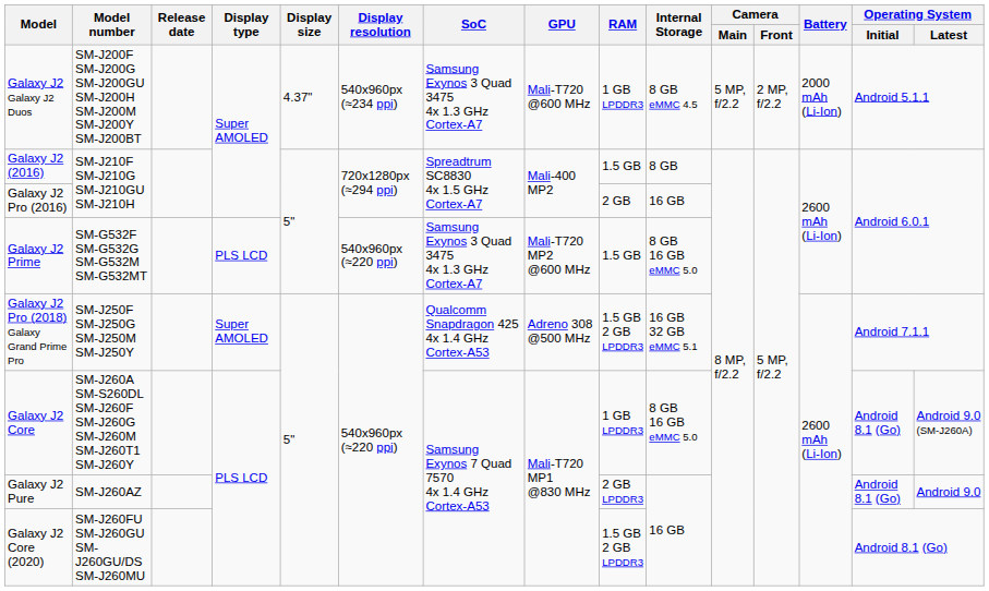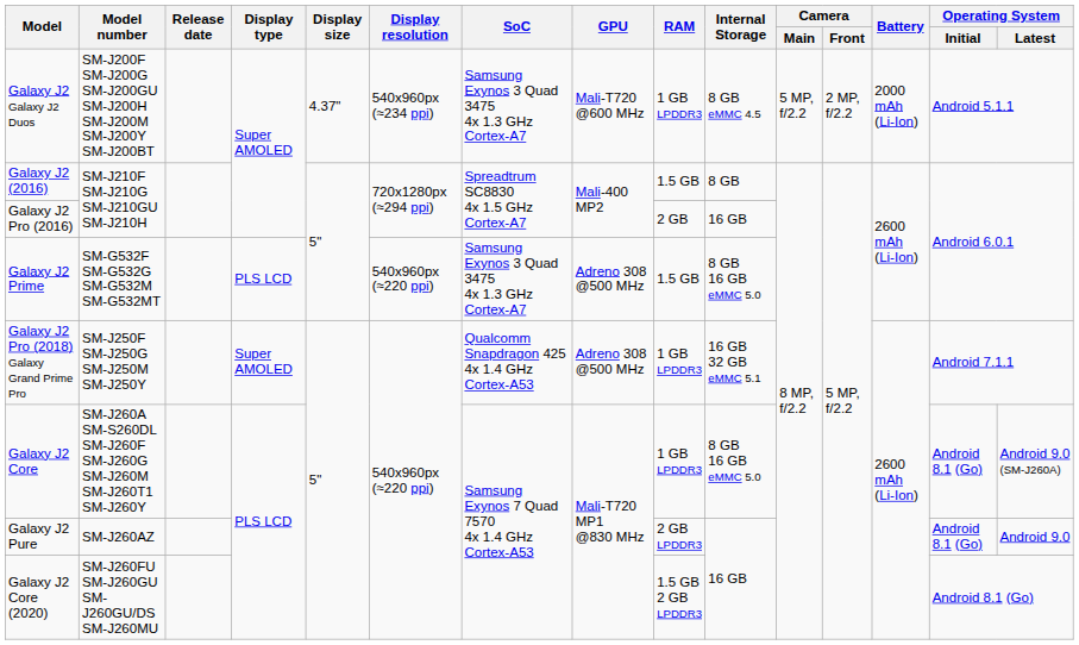Galaxy J2 Prime | GPU: Mali-T720 MP2 @600 MHz -> Adreno 308 @500 MHz
Galaxy J2 Pro (2018) Galaxy Grand Prime Pro | RAM: 1.5 GB 2 GB LPDDR3 -> 1 GB LPDDR3
